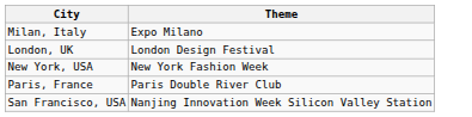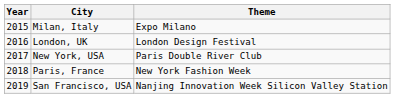+ column: Year | 2015 | 2016 | 2017 | 2018 | 2019
New York, USA | Theme: New York Fashion Week -> Paris Double River Club
Paris, France | Theme: Paris Double River Club -> New York Fashion Week
